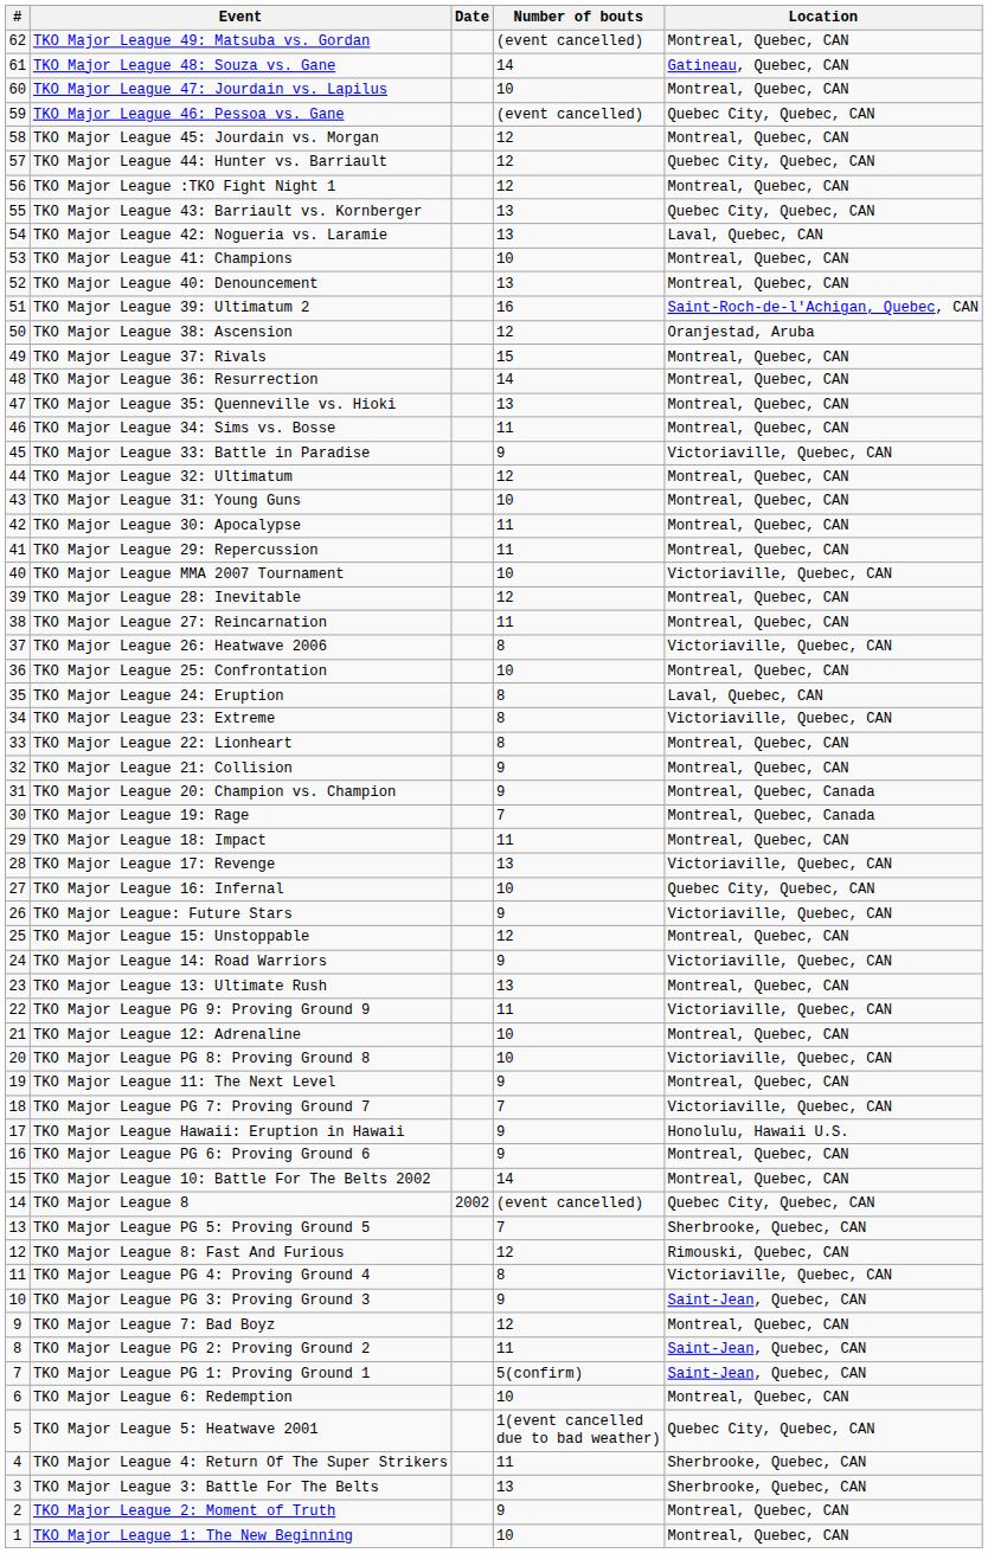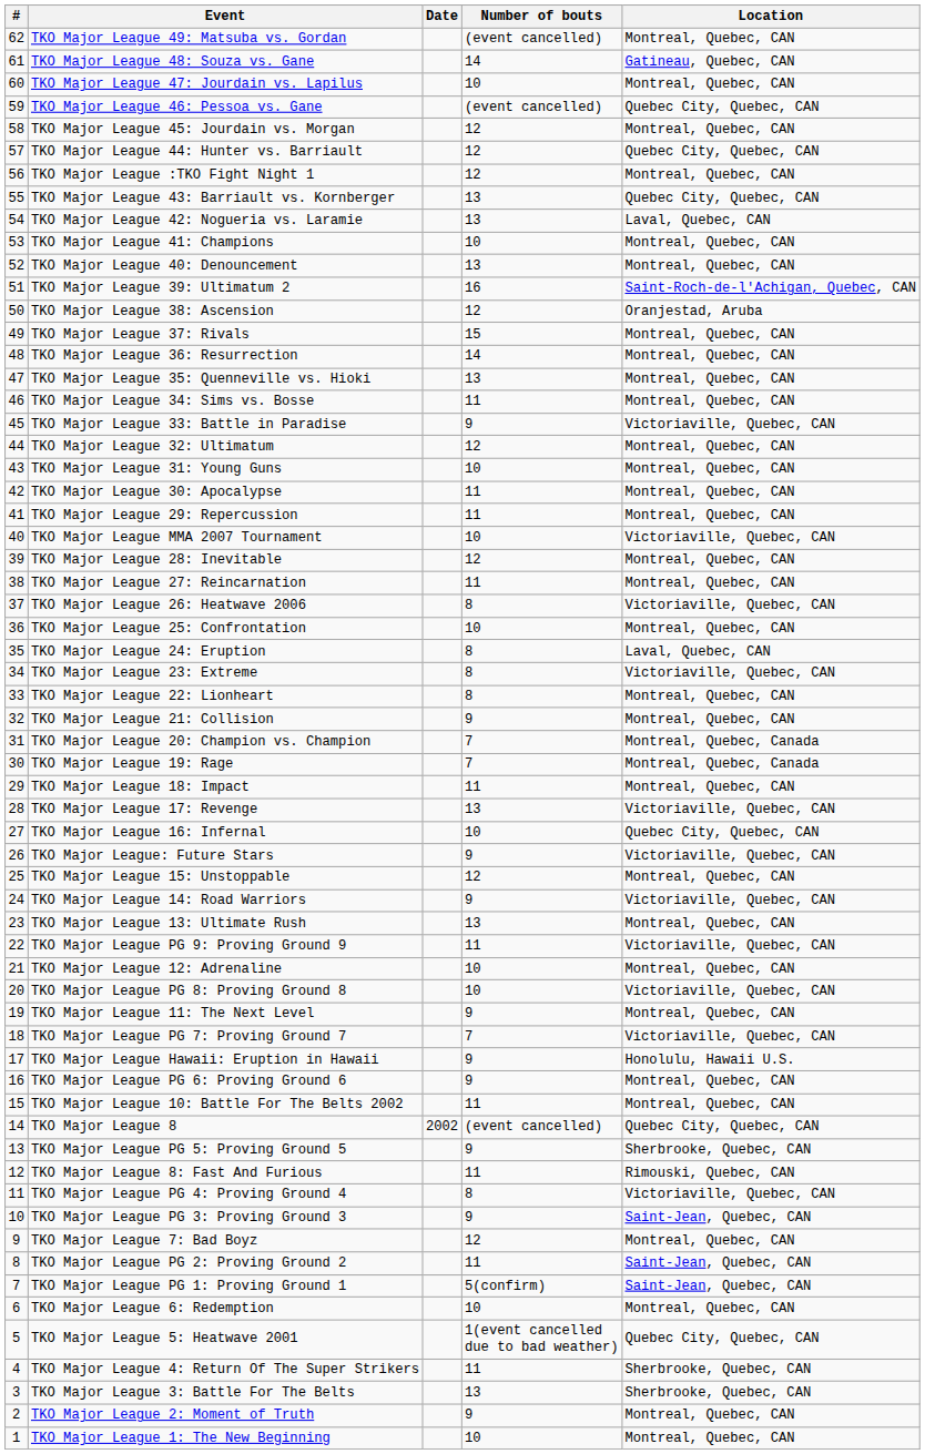TKO Major League 20: Champion vs. Champion | Number of bouts: 9 -> 7
TKO Major League 10: Battle For The Belts 2002 | Number of bouts: 14 -> 11
TKO Major League PG 5: Proving Ground 5 | Number of bouts: 7 -> 9
TKO Major League 8: Fast And Furious | Number of bouts: 12 -> 11
